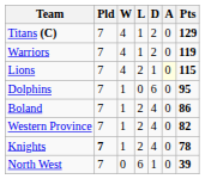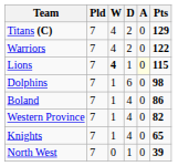- column: L | 1 | 1 | 2 | 0 | 2 | 2 | 2 | 6
Warriors | Pts: 119 -> 122
Lions | W: normal -> bold
Dolphins | Pts: 95 -> 98
Knights | Pld: bold -> normal
Knights | Pts: 78 -> 65
